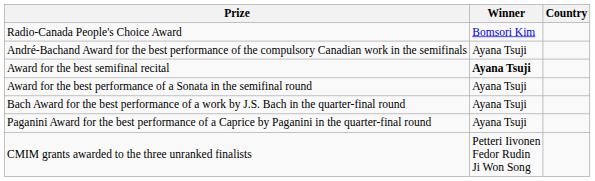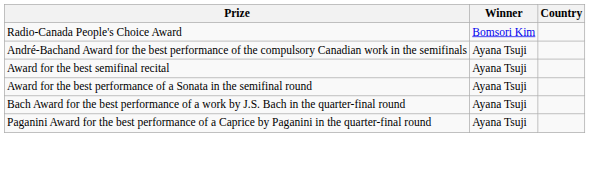Award for the best semifinal recital | Winner: bold -> normal
- row: CMIM grants awarded to the three unranked finalists | Petteri Iivonen Fedor Rudin Ji Won Song
